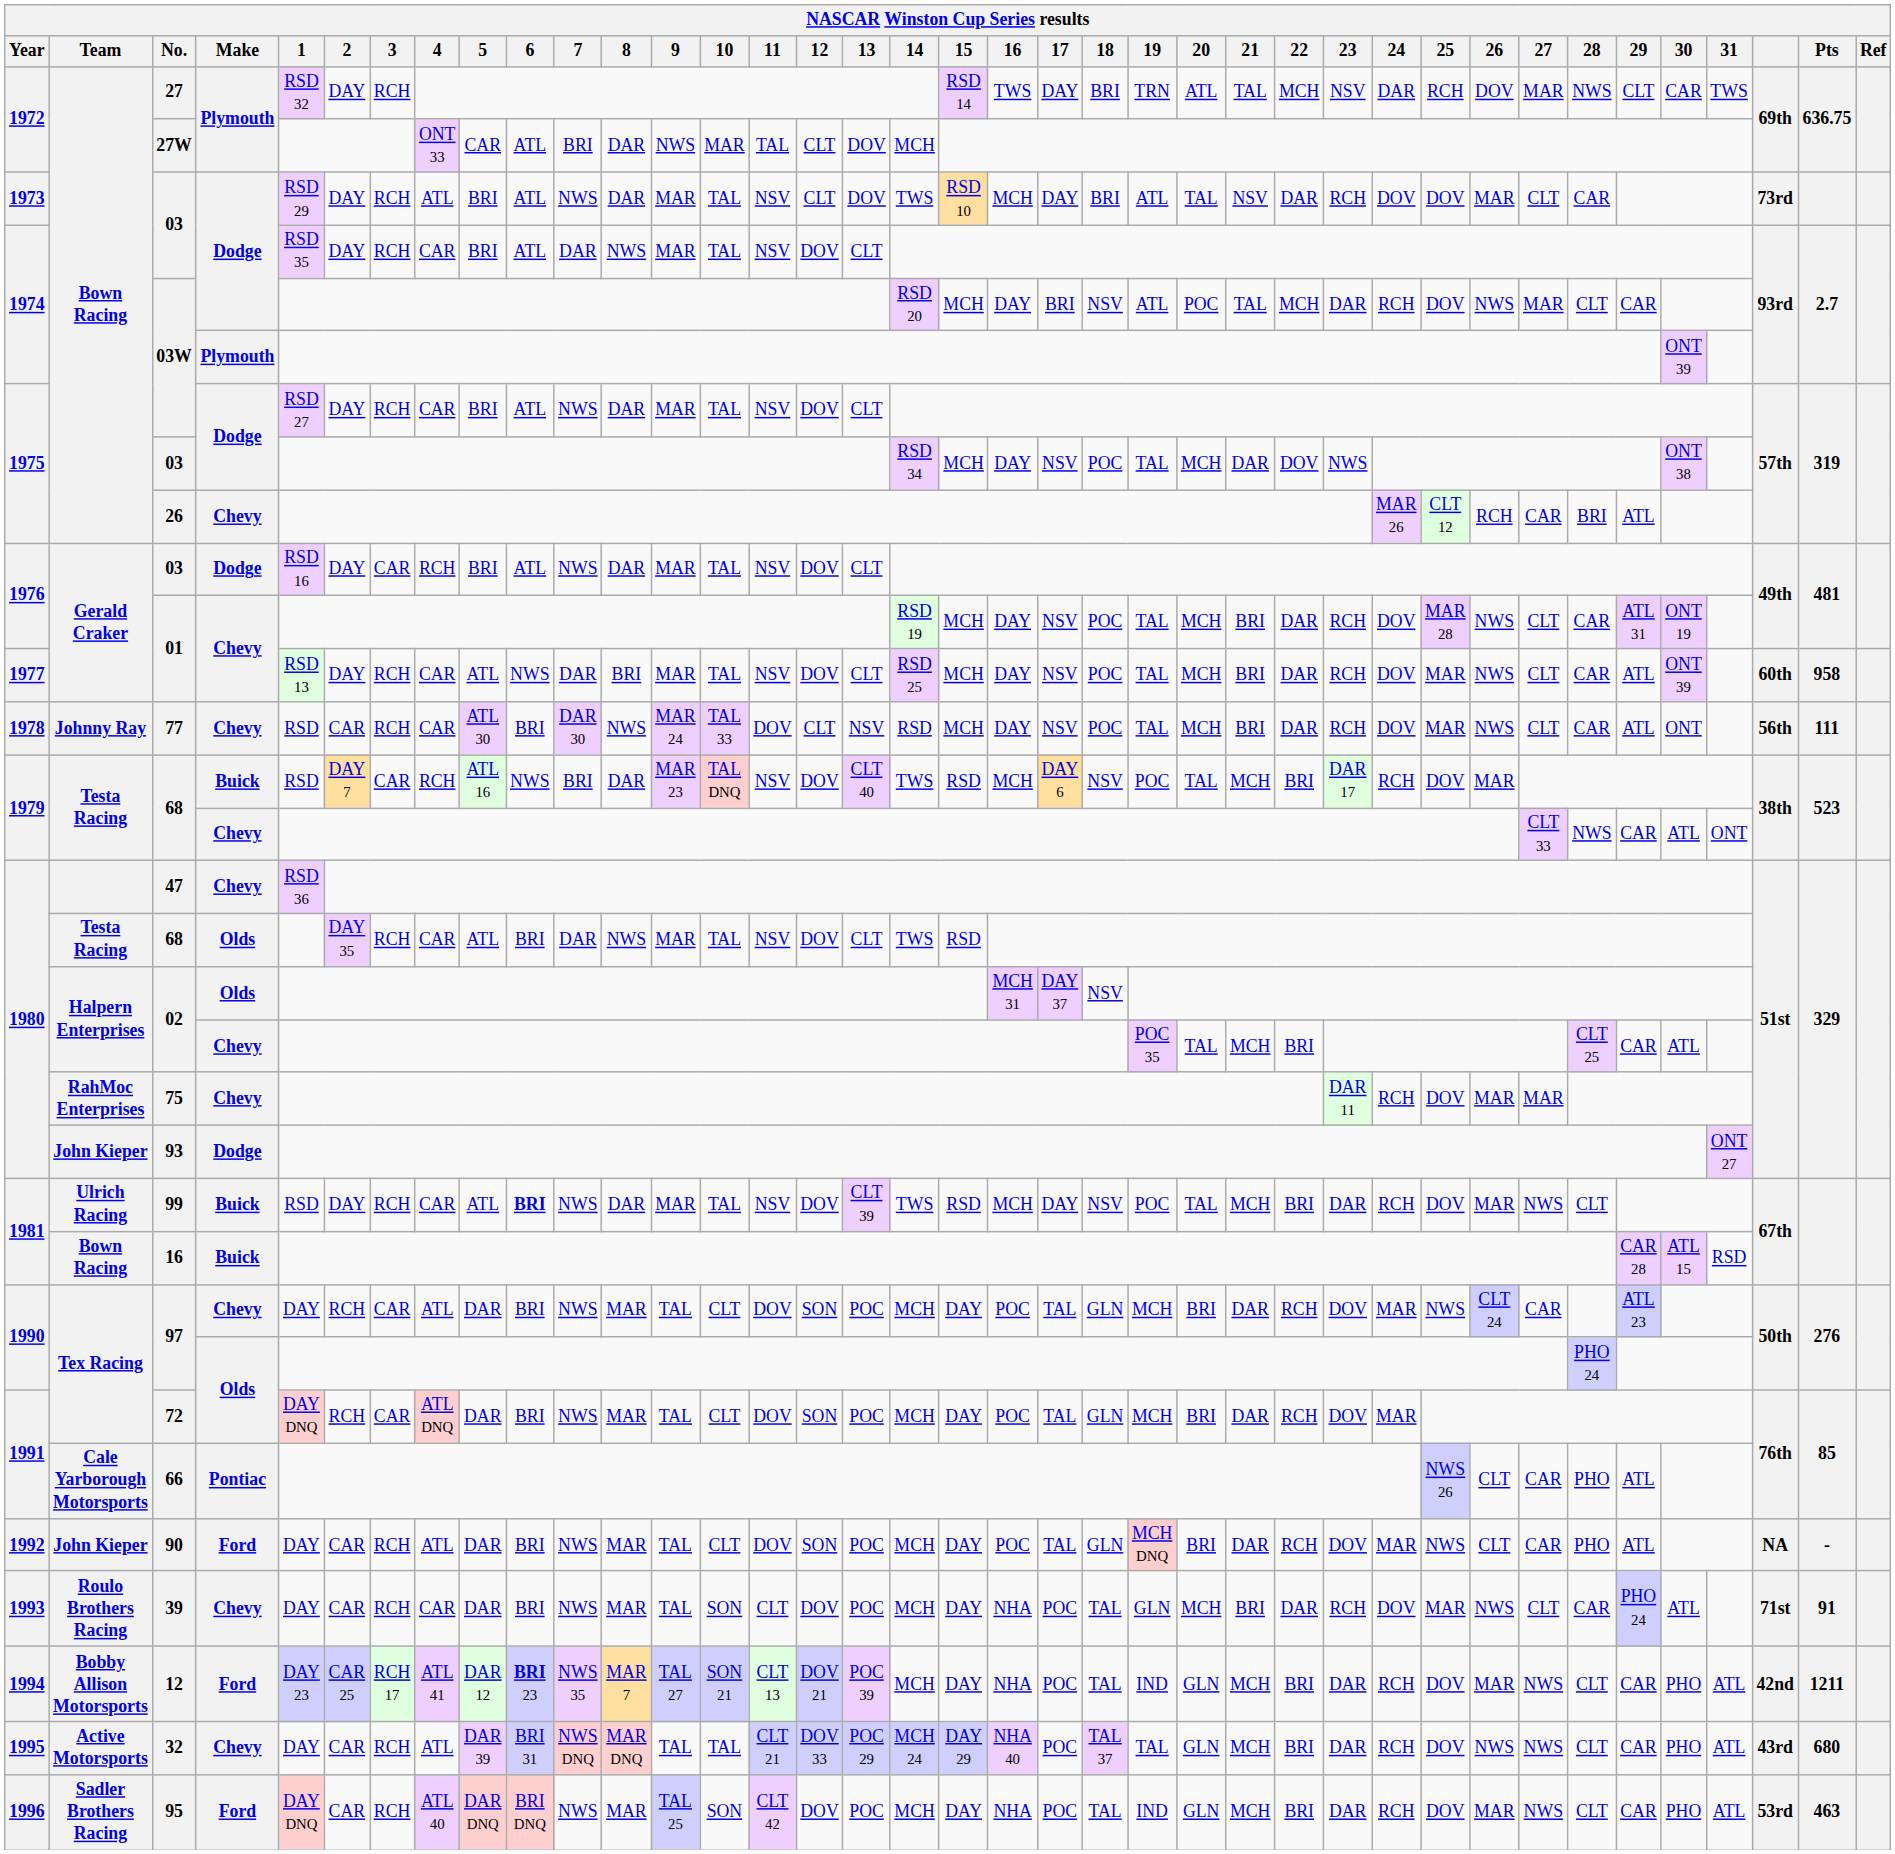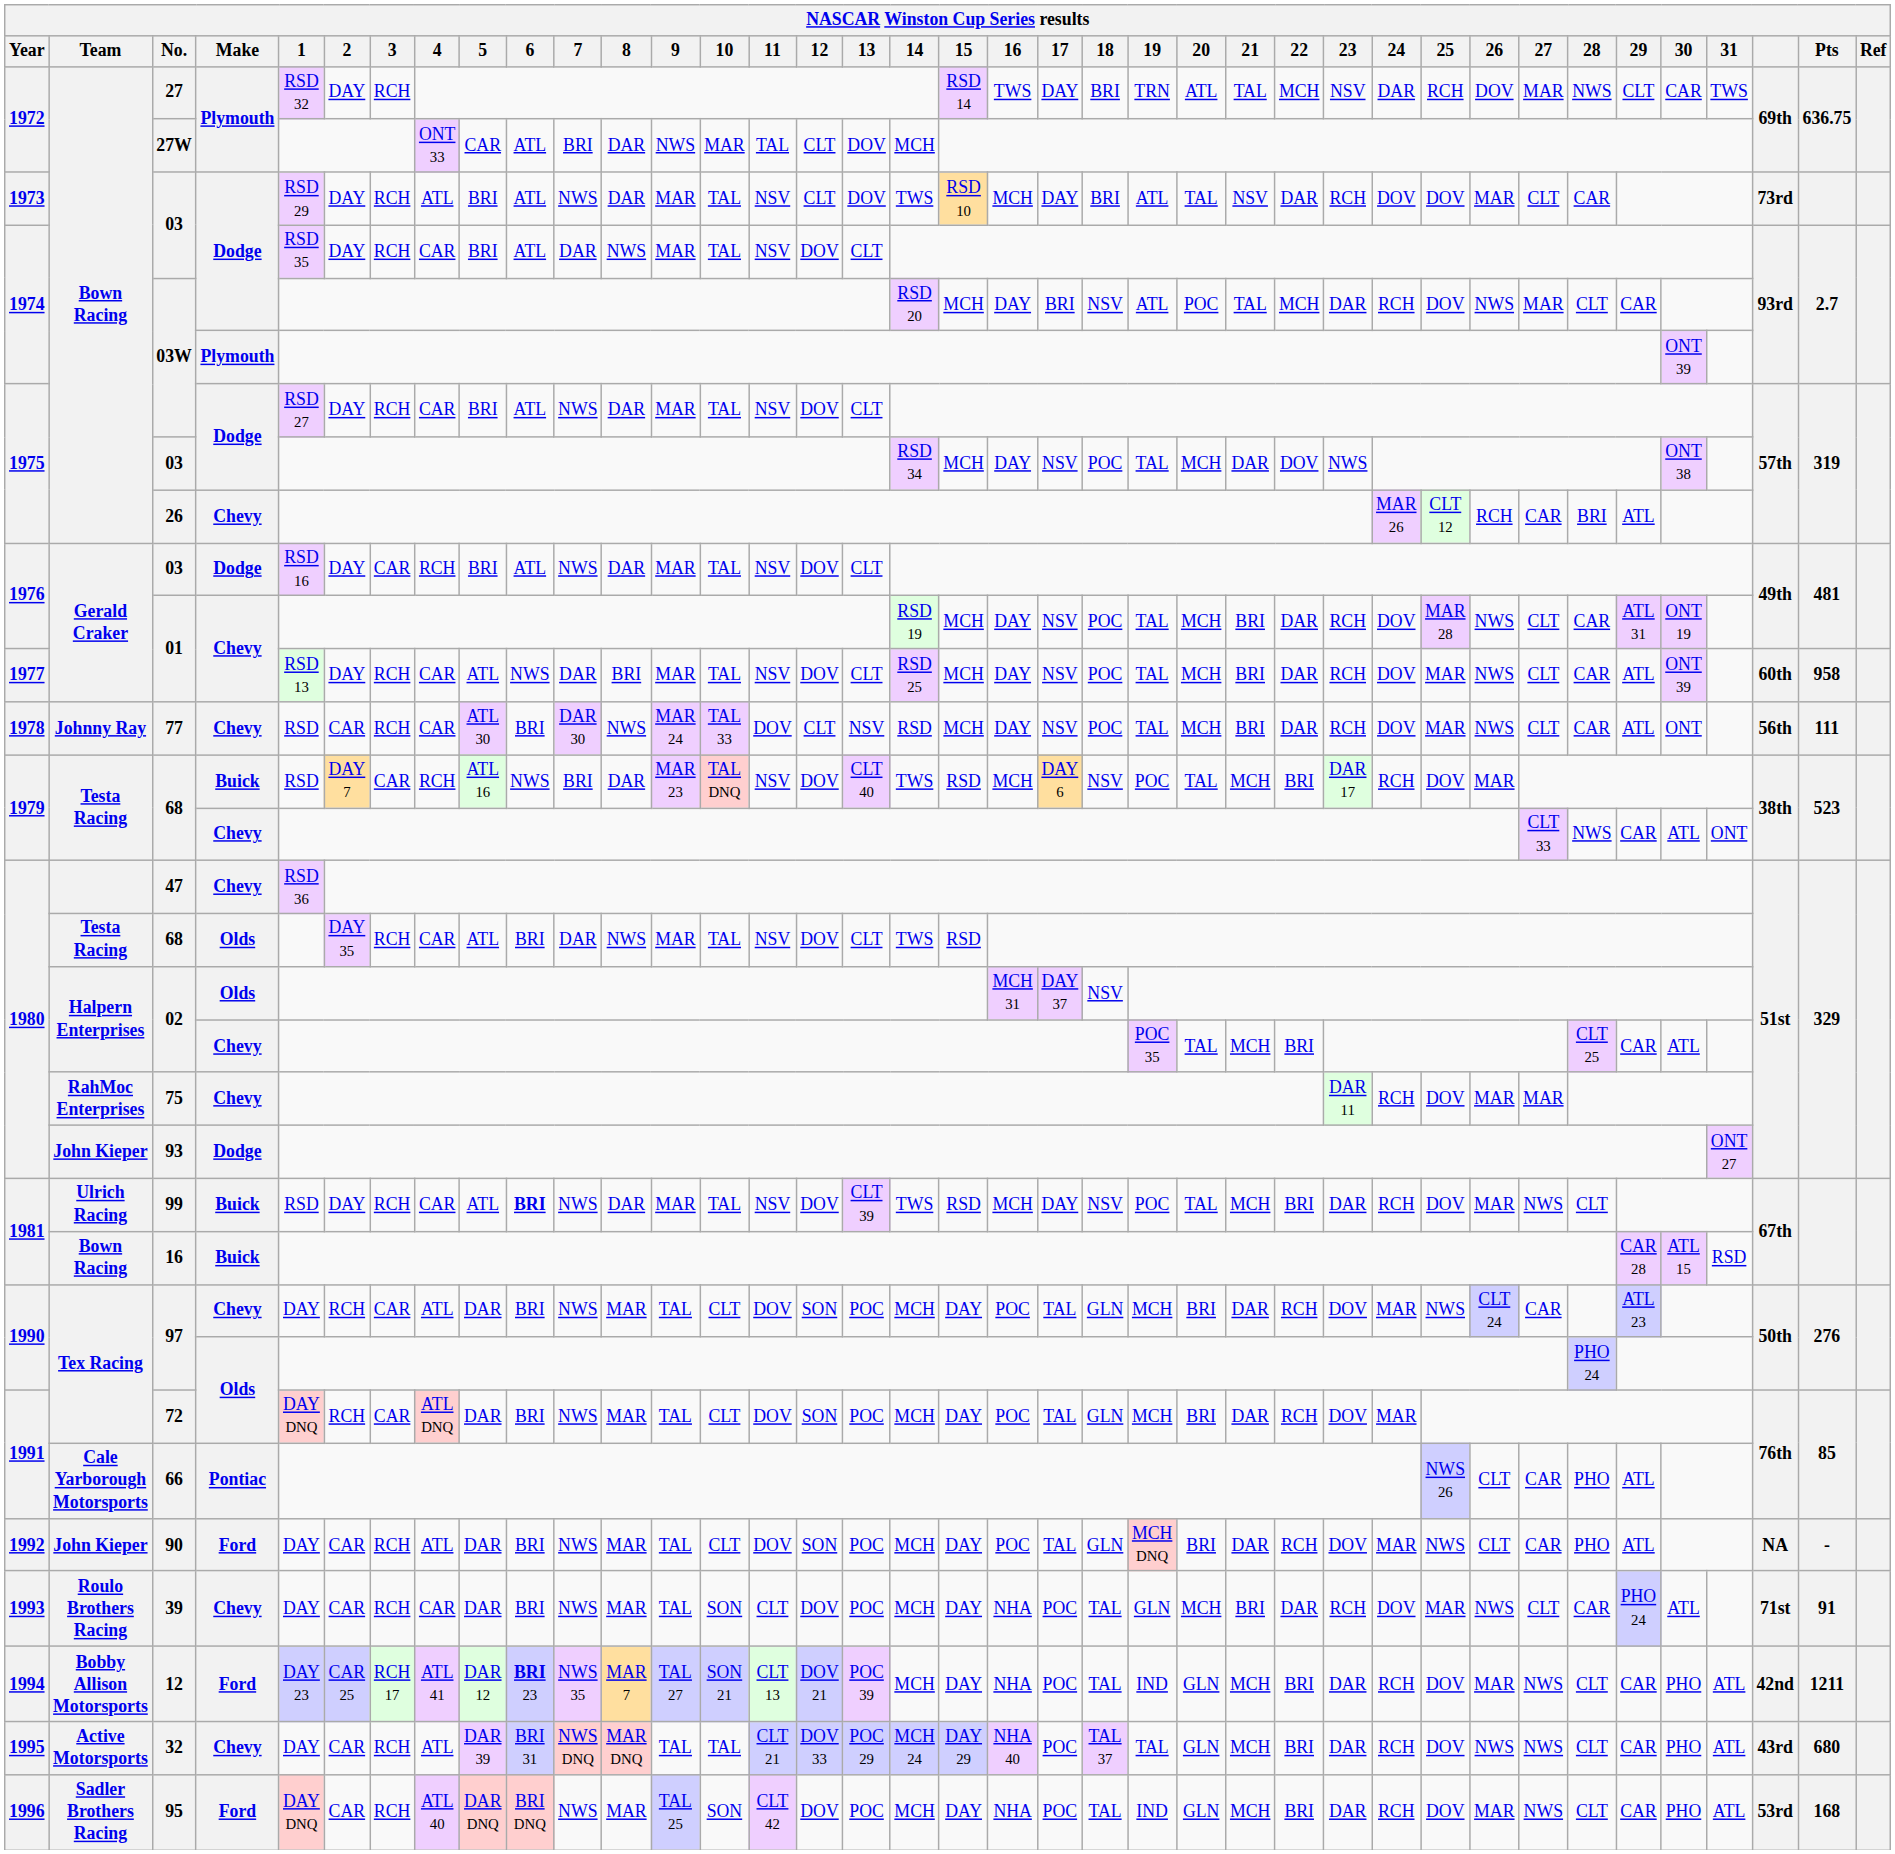95 | Pts: 463 -> 168
